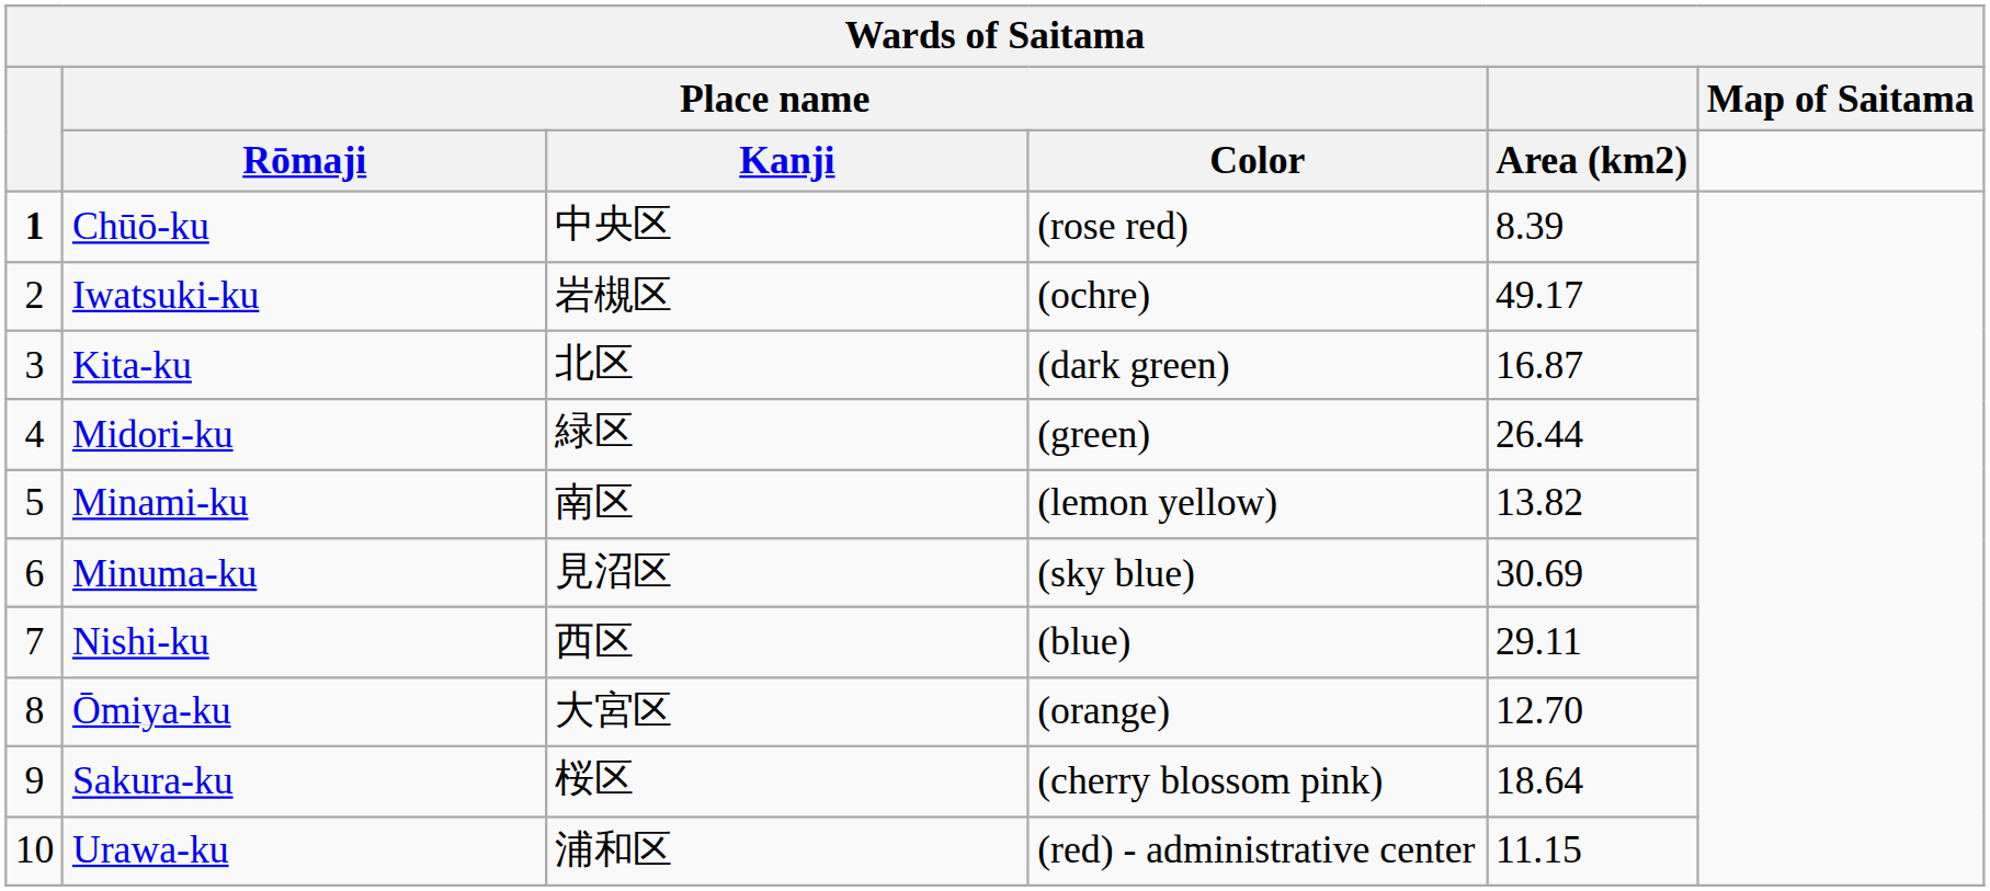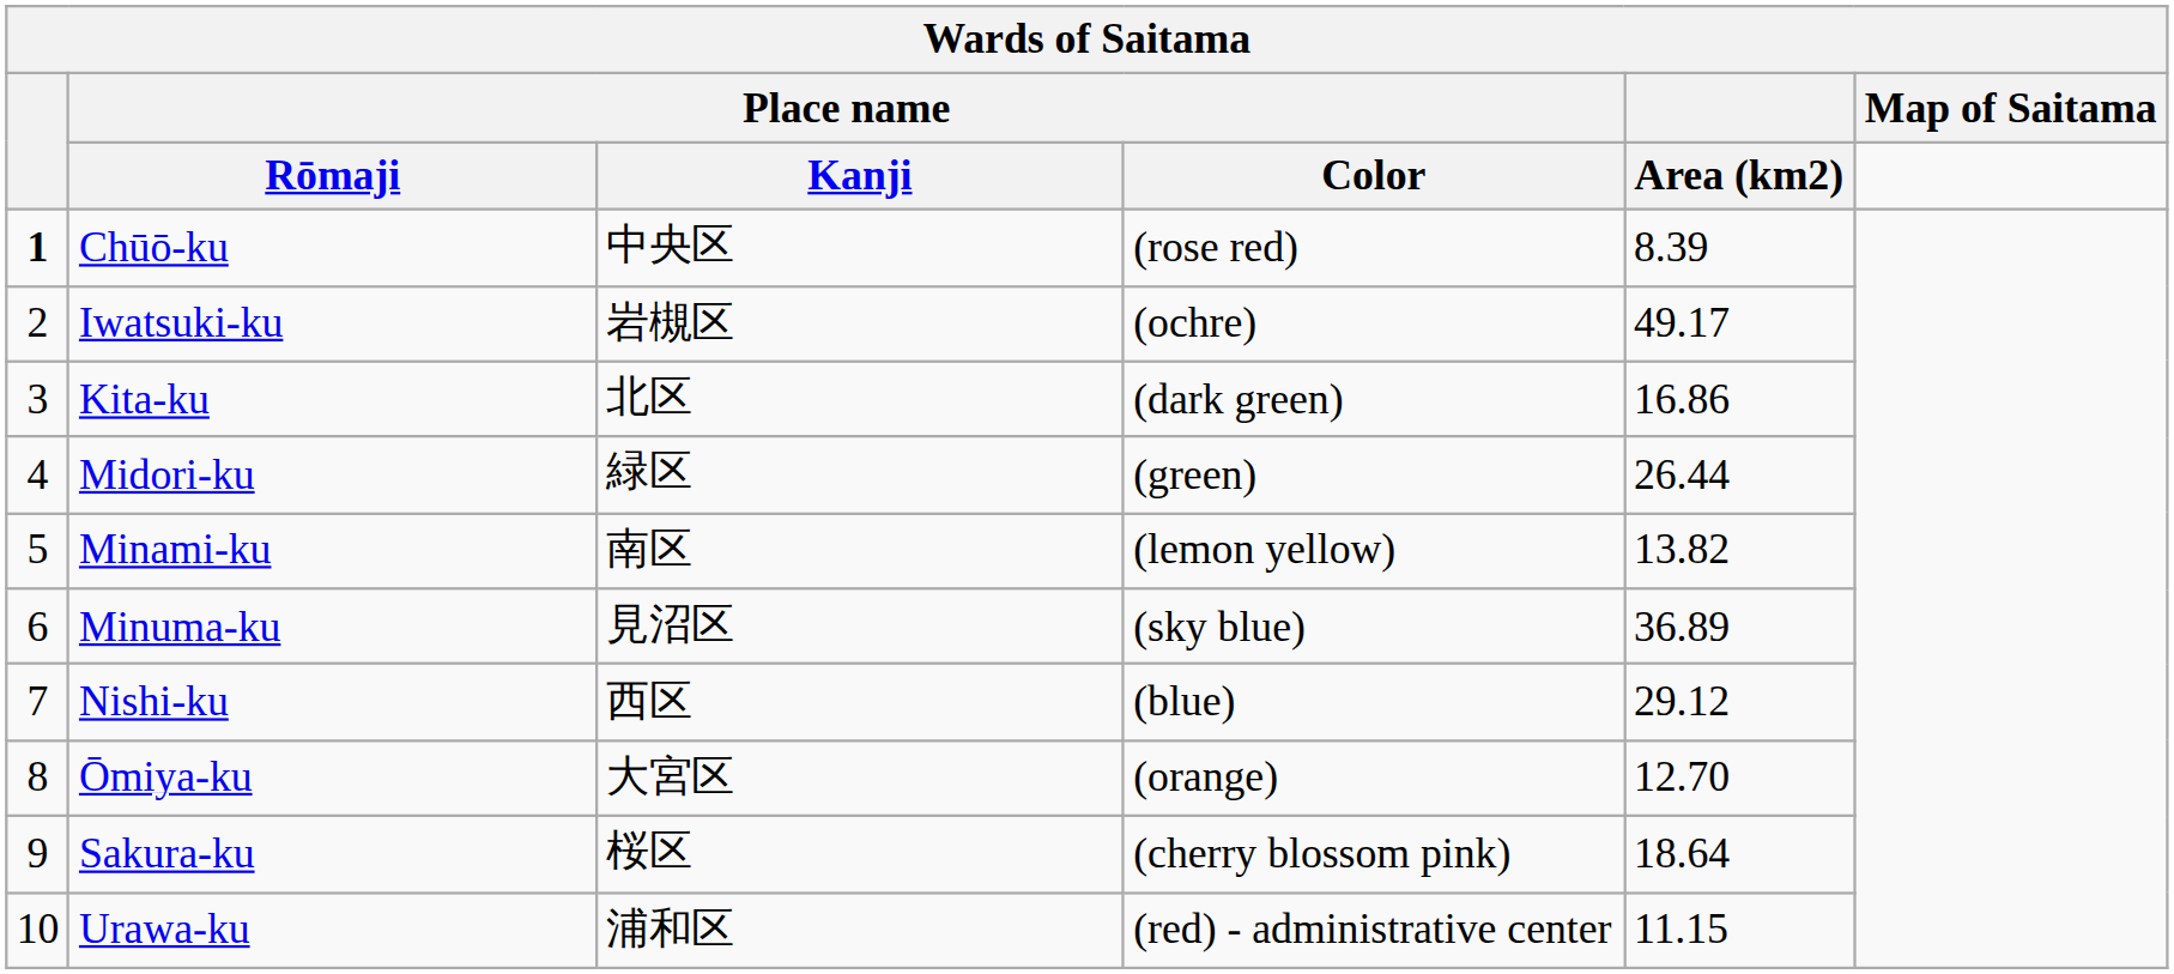Kita-ku | Area (km2): 16.87 -> 16.86
Minuma-ku | Area (km2): 30.69 -> 36.89
Nishi-ku | Area (km2): 29.11 -> 29.12
